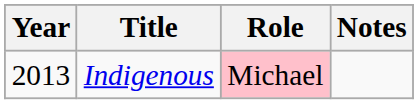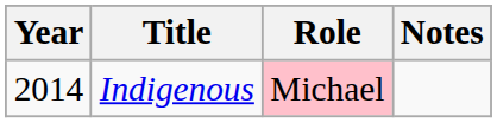Indigenous | Year: 2013 -> 2014
